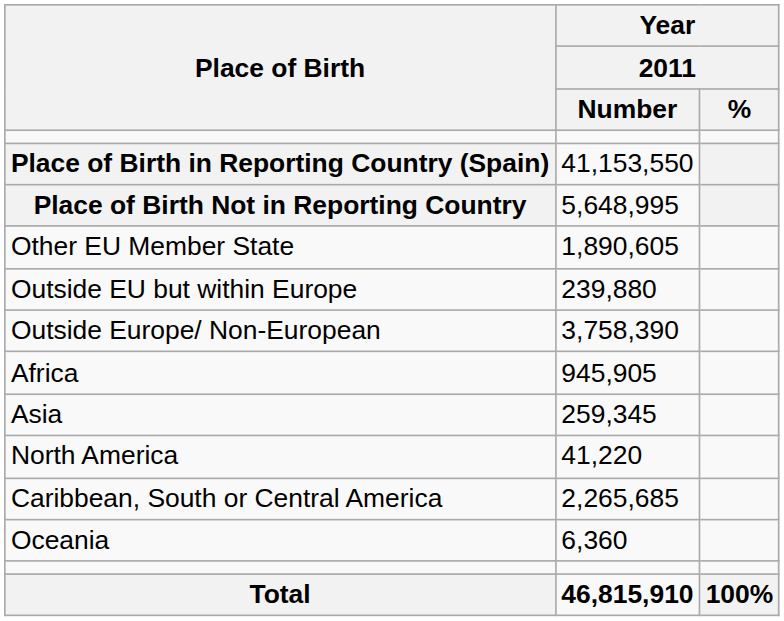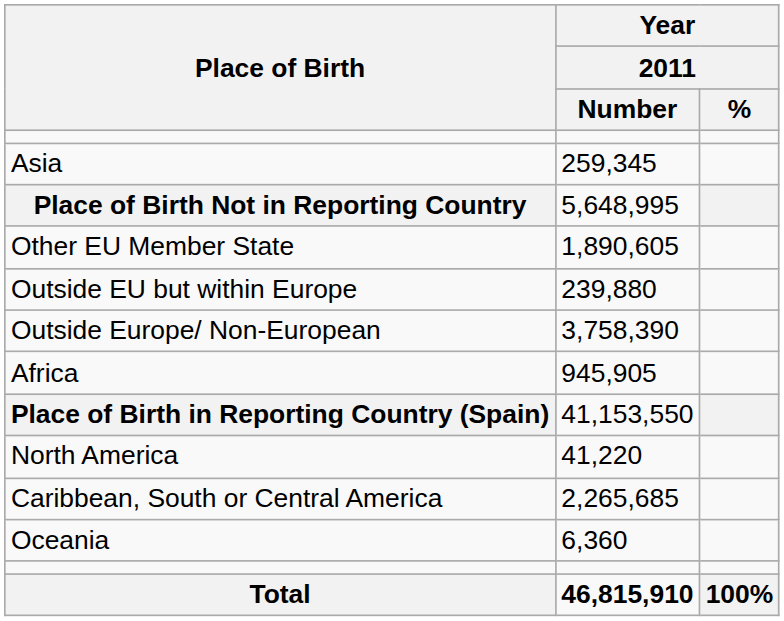rows swapped: Place of Birth in Reporting Country (Spain) <-> Asia
